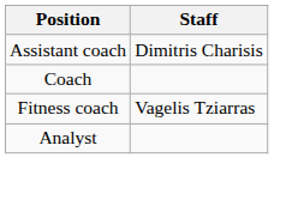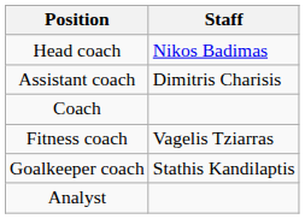+ row: Head coach | Nikos Badimas
+ row: Goalkeeper coach | Stathis Kandilaptis
